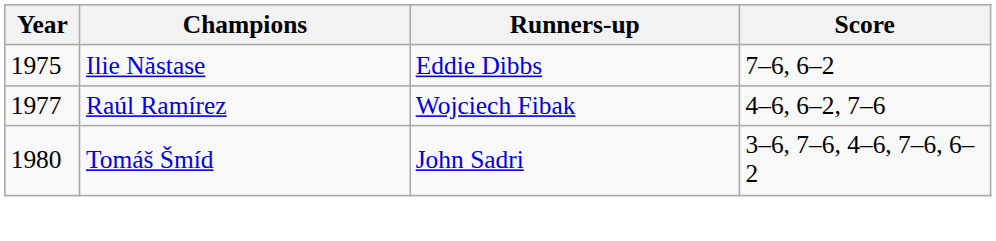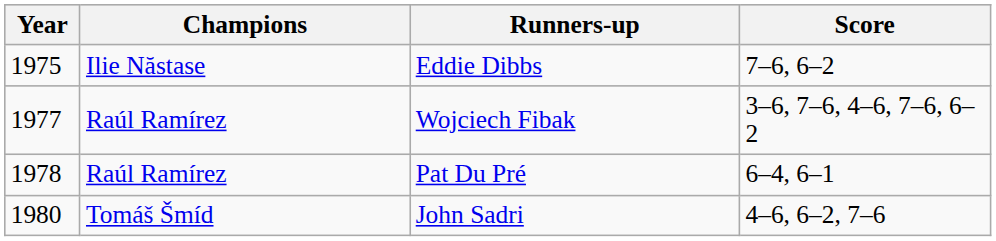Wojciech Fibak | Score: 4–6, 6–2, 7–6 -> 3–6, 7–6, 4–6, 7–6, 6–2
+ row: 1978 | Raúl Ramírez | Pat Du Pré | 6–4, 6–1
John Sadri | Score: 3–6, 7–6, 4–6, 7–6, 6–2 -> 4–6, 6–2, 7–6
